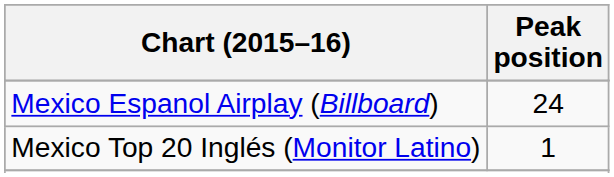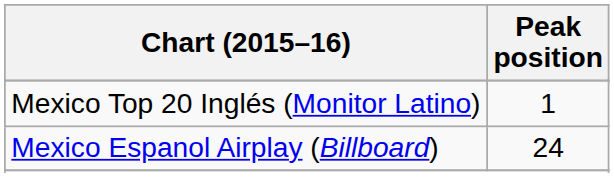rows swapped: Mexico Espanol Airplay (Billboard) <-> Mexico Top 20 Inglés (Monitor Latino)
